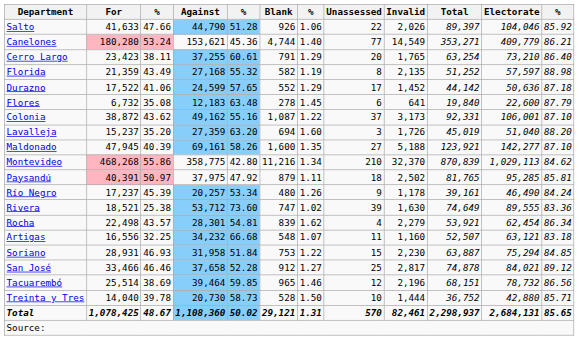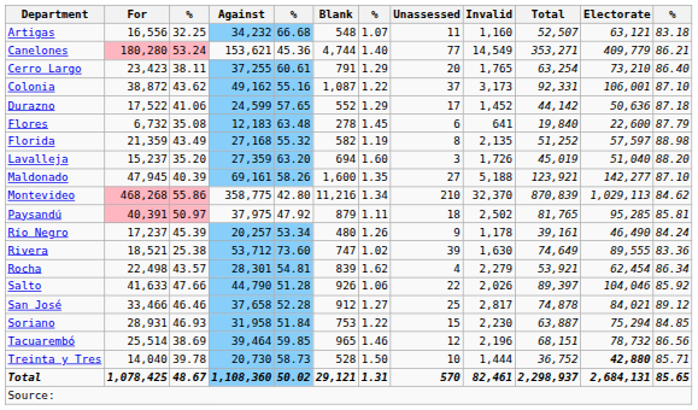rows swapped: Artigas <-> Salto
rows swapped: Colonia <-> Florida
rows swapped: San José <-> Soriano
Treinta y Tres | Electorate: normal -> bold
